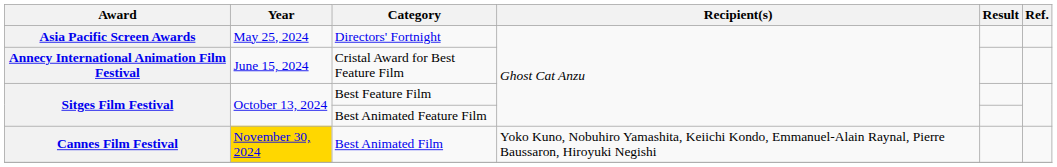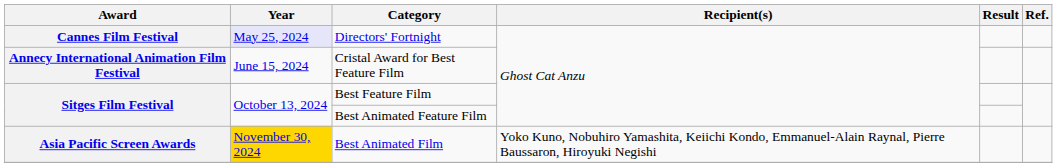Directors' Fortnight | Award: Asia Pacific Screen Awards -> Cannes Film Festival
Directors' Fortnight | Year: no background -> lavender background
Best Animated Film | Award: Cannes Film Festival -> Asia Pacific Screen Awards
